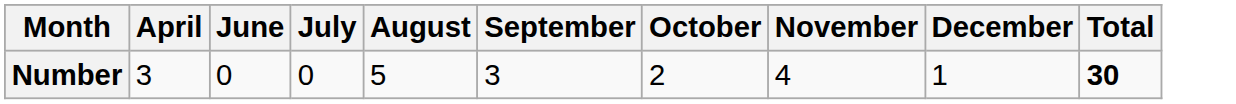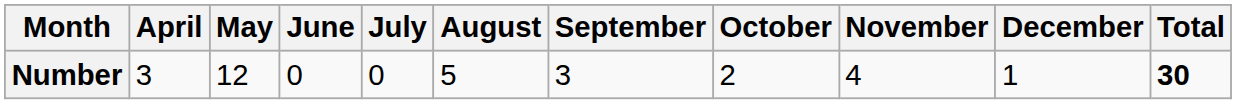+ column: May | 12
